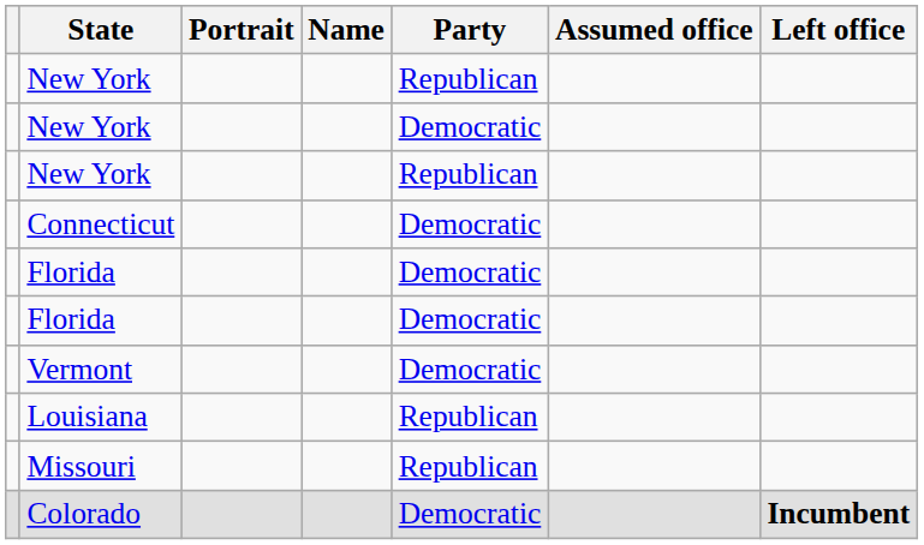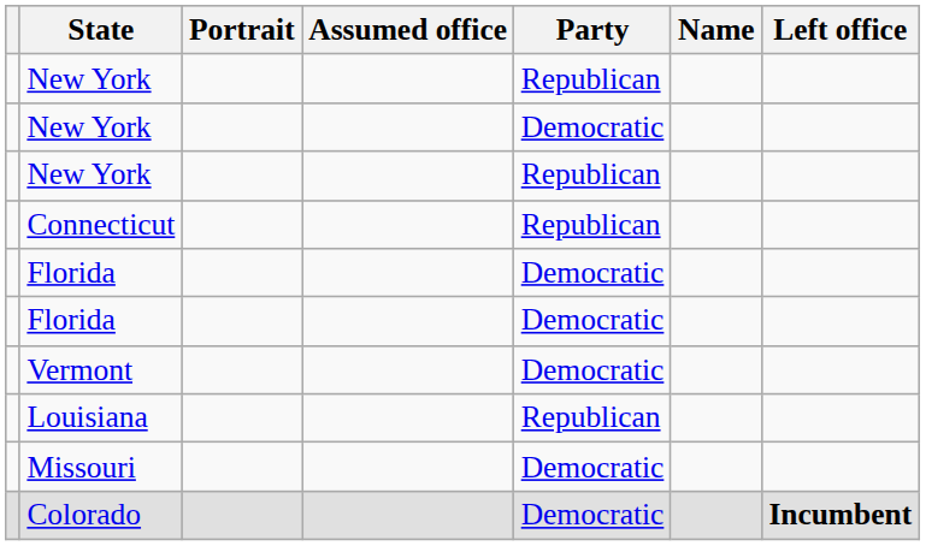columns swapped: Name <-> Assumed office
Connecticut | Party: Democratic -> Republican
Missouri | Party: Republican -> Democratic
